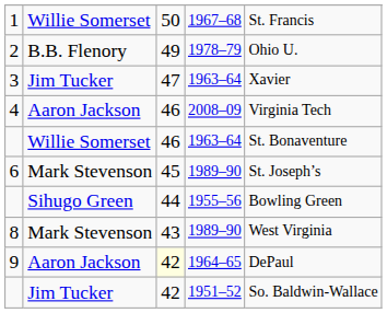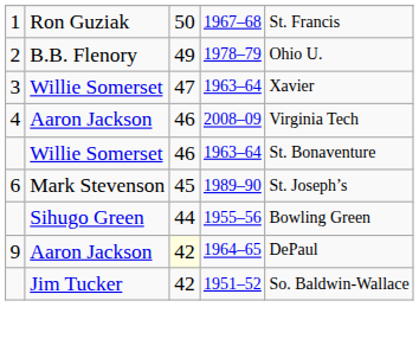1 | column 2: Willie Somerset -> Ron Guziak
3 | column 2: Jim Tucker -> Willie Somerset
- row: 8 | Mark Stevenson | 43 | 1989–90 | West Virginia
